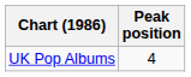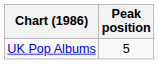UK Pop Albums | Peak position: 4 -> 5
